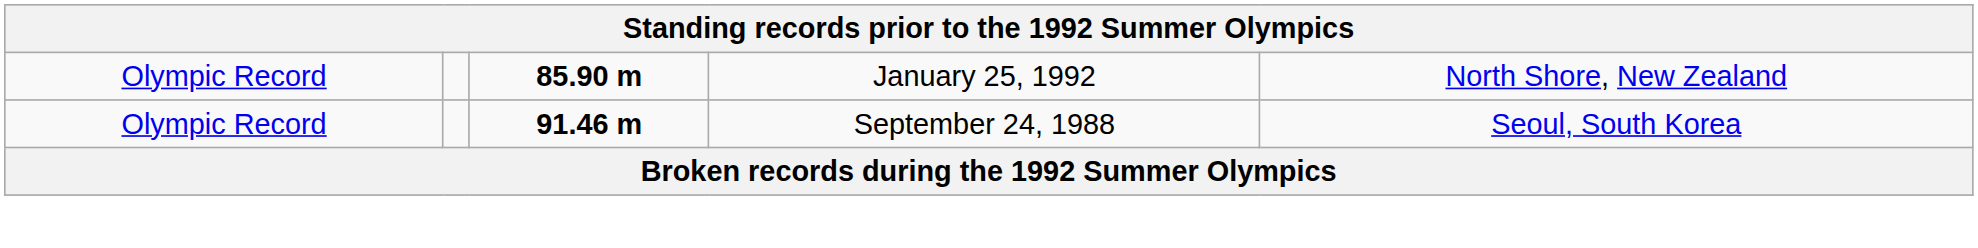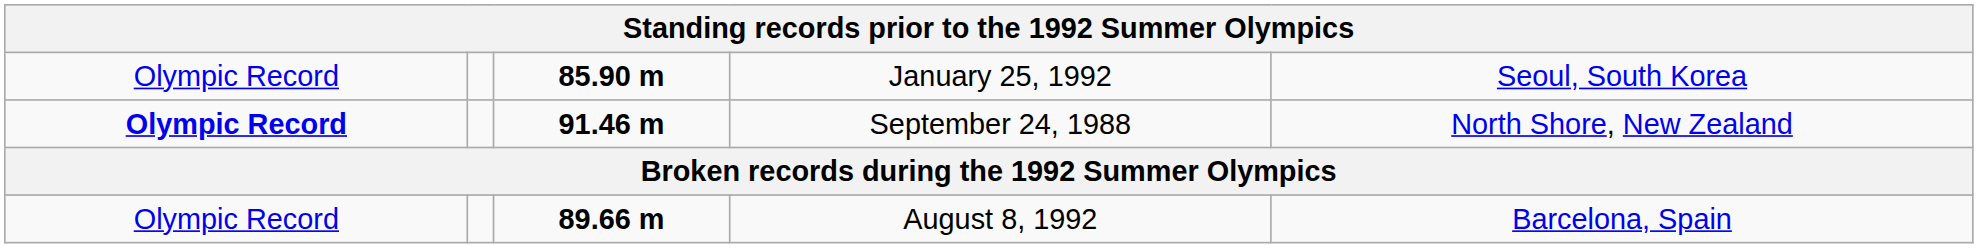January 25, 1992 | column 5: North Shore, New Zealand -> Seoul, South Korea
September 24, 1988 | column 1: normal -> bold
September 24, 1988 | column 5: Seoul, South Korea -> North Shore, New Zealand
+ row: Olympic Record | 89.66 m | August 8, 1992 | Barcelona, Spain
